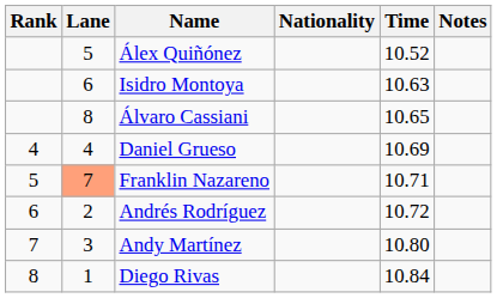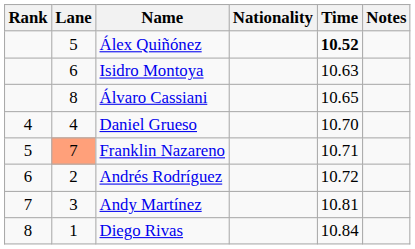Álex Quiñónez | Time: normal -> bold
Daniel Grueso | Time: 10.69 -> 10.70
Andy Martínez | Time: 10.80 -> 10.81
